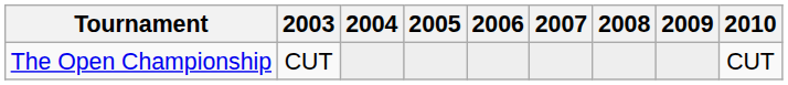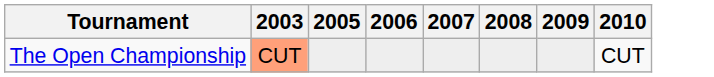- column: 2004
The Open Championship | 2003: no background -> lightsalmon background
